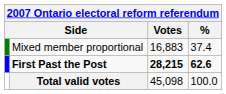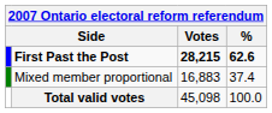rows swapped: First Past the Post <-> Mixed member proportional
